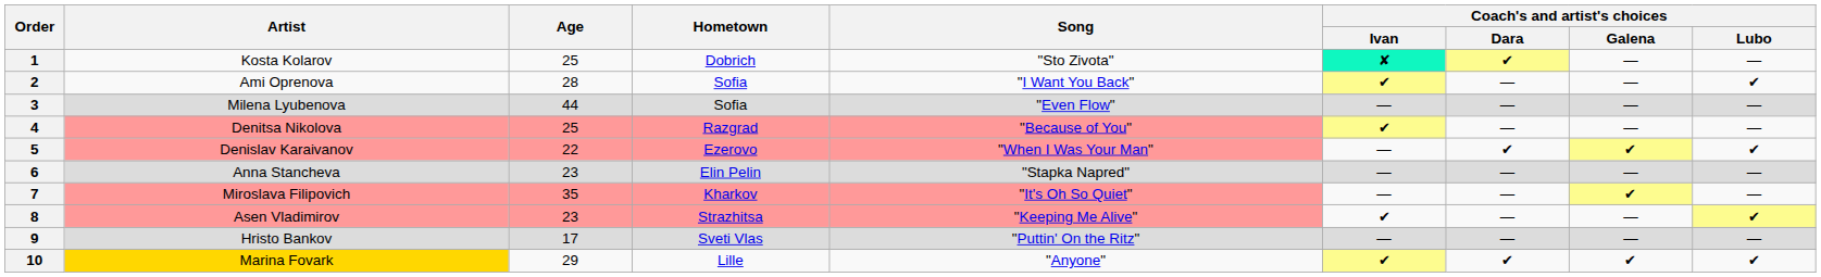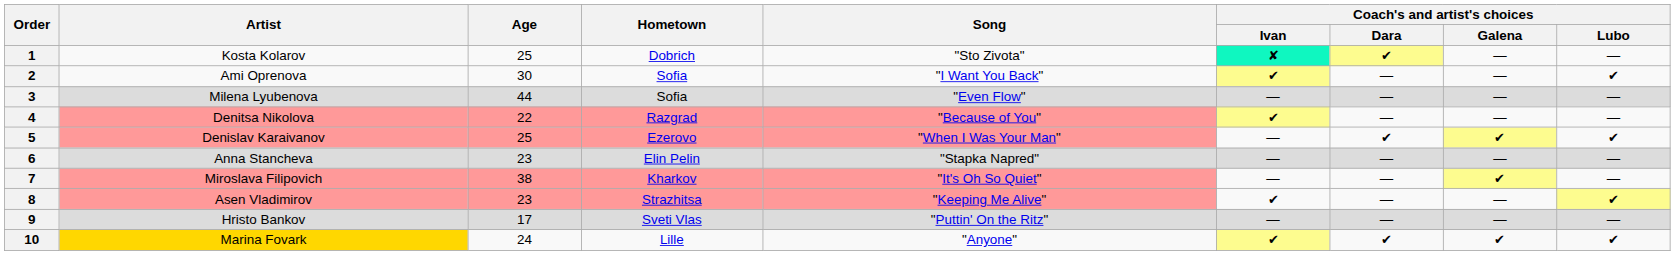2 | Age: 28 -> 30
4 | Age: 25 -> 22
5 | Age: 22 -> 25
7 | Age: 35 -> 38
10 | Age: 29 -> 24
